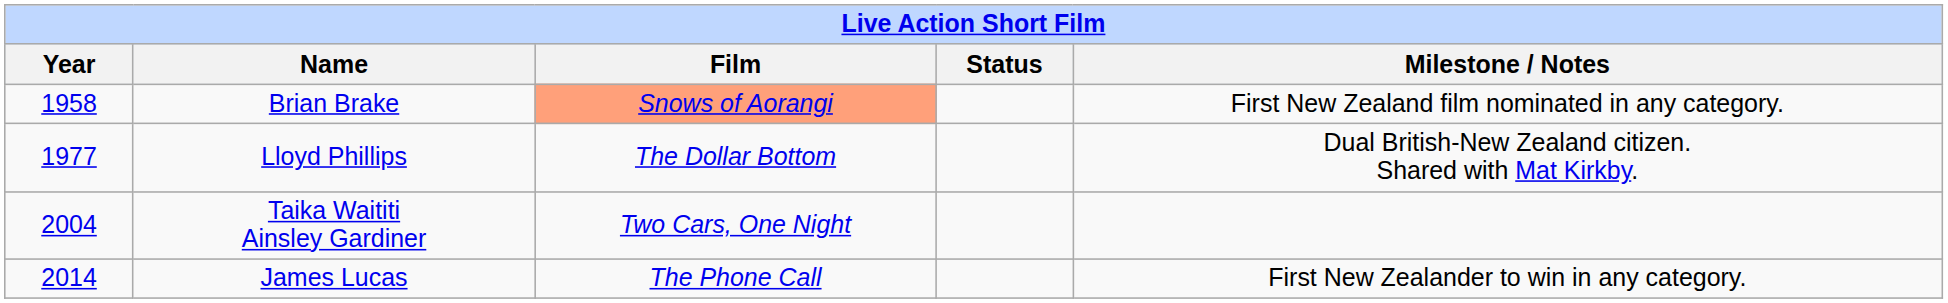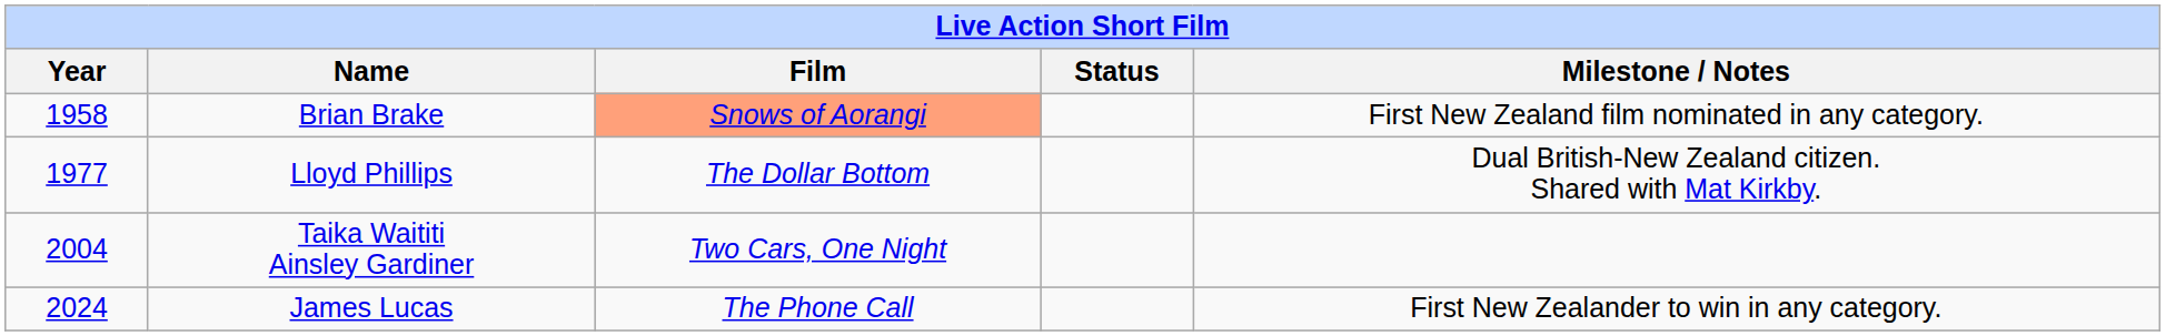James Lucas | Year: 2014 -> 2024
